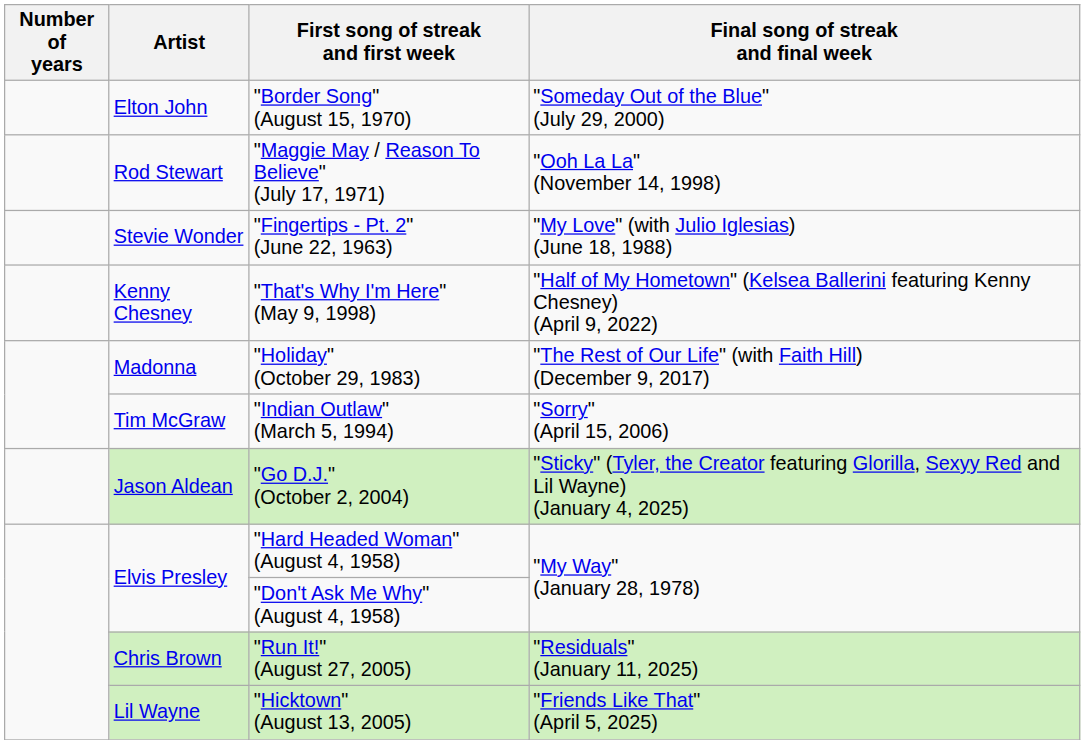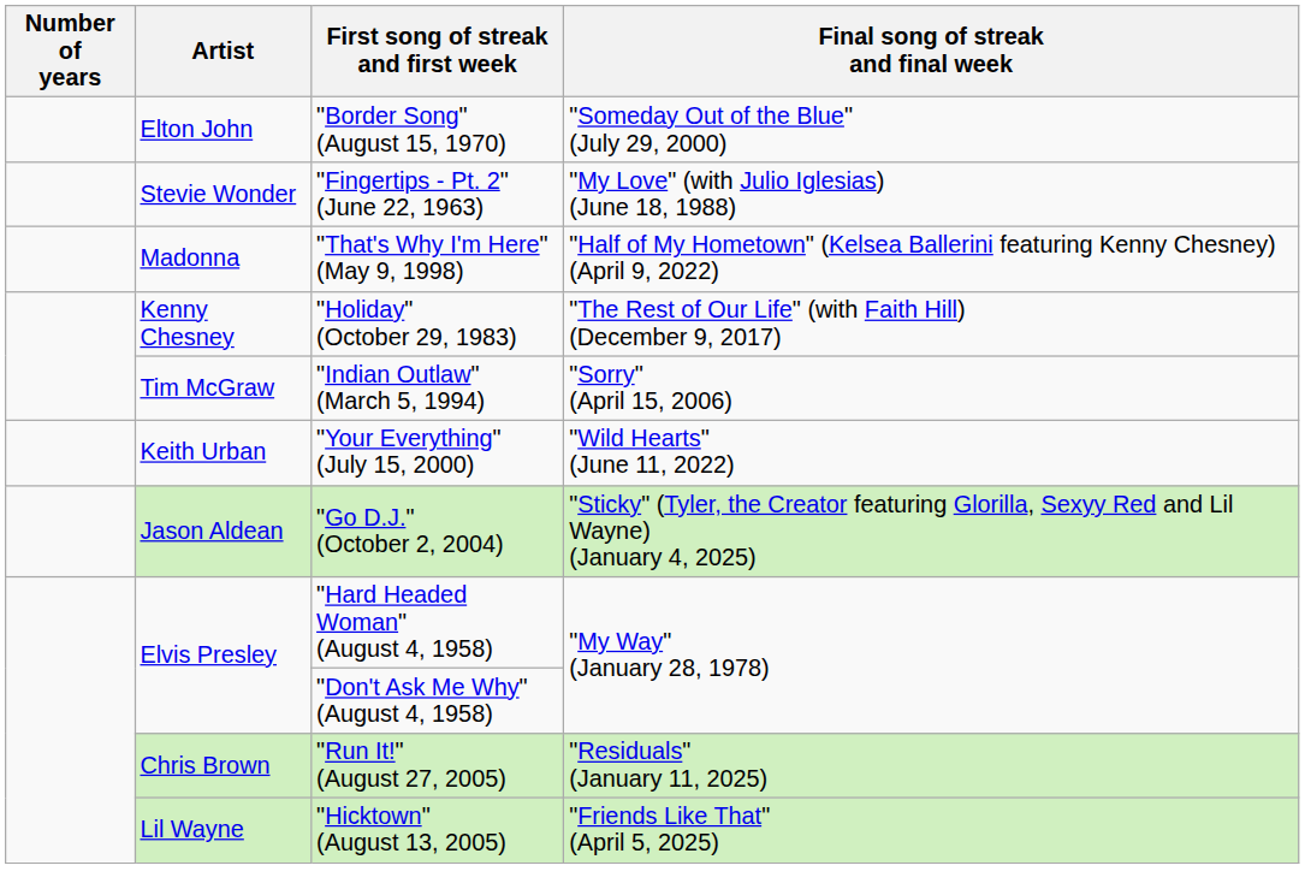- row: Rod Stewart | "Maggie May / Reason To Believe" (July 17, 1971) | "Ooh La La" (November 14, 1998)
"That's Why I'm Here" (May 9, 1998) | Artist: Kenny Chesney -> Madonna
"Holiday" (October 29, 1983) | Artist: Madonna -> Kenny Chesney
+ row: Keith Urban | "Your Everything" (July 15, 2000) | "Wild Hearts" (June 11, 2022)
